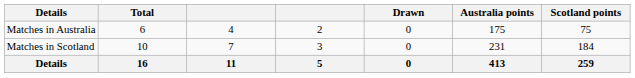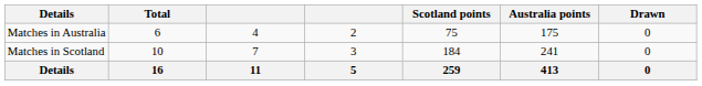columns swapped: Drawn <-> Scotland points
Matches in Scotland | Australia points: 231 -> 241
